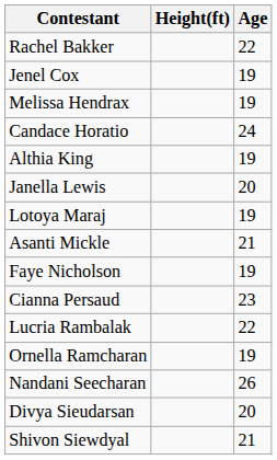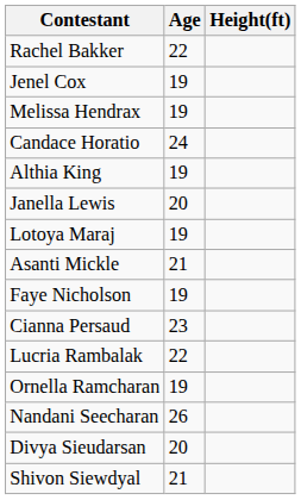columns swapped: Age <-> Height(ft)
